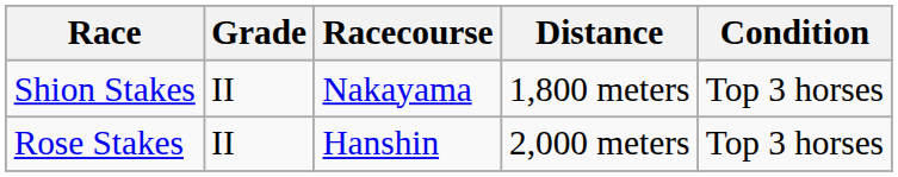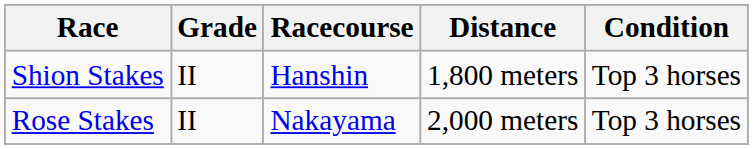Shion Stakes | Racecourse: Nakayama -> Hanshin
Rose Stakes | Racecourse: Hanshin -> Nakayama
